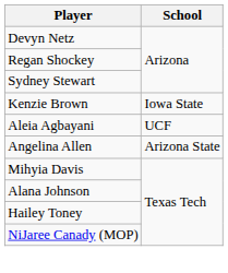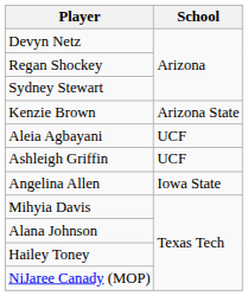Kenzie Brown | School: Iowa State -> Arizona State
+ row: Ashleigh Griffin | UCF
Angelina Allen | School: Arizona State -> Iowa State
